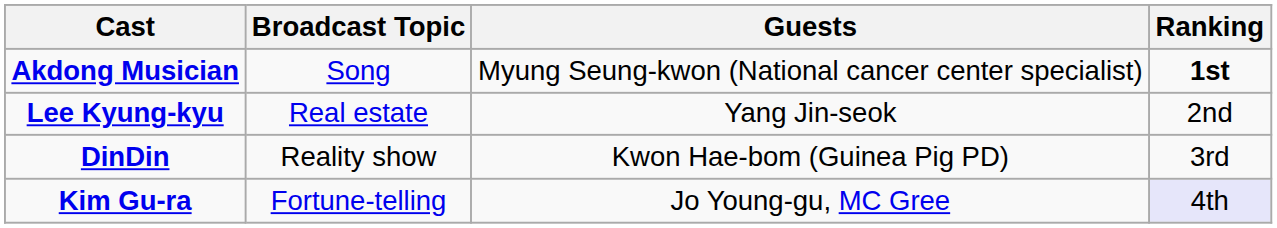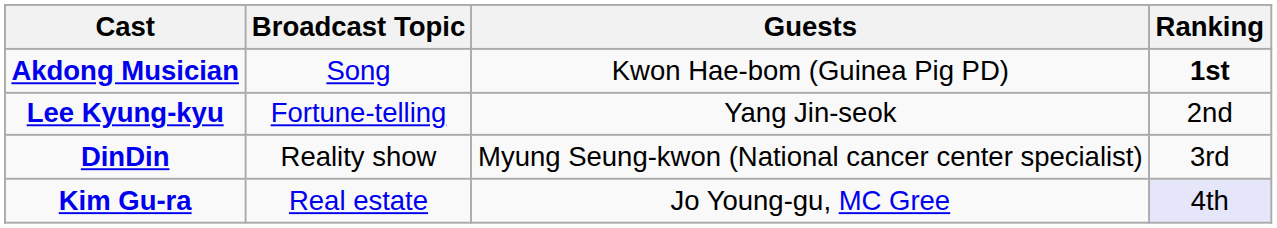Akdong Musician | Guests: Myung Seung-kwon (National cancer center specialist) -> Kwon Hae-bom (Guinea Pig PD)
Lee Kyung-kyu | Broadcast Topic: Real estate -> Fortune-telling
DinDin | Guests: Kwon Hae-bom (Guinea Pig PD) -> Myung Seung-kwon (National cancer center specialist)
Kim Gu-ra | Broadcast Topic: Fortune-telling -> Real estate
